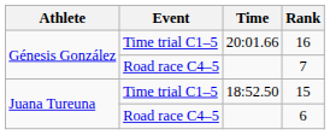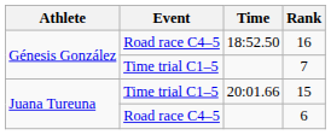16 | Event: Time trial C1–5 -> Road race C4–5
16 | Time: 20:01.66 -> 18:52.50
7 | Event: Road race C4–5 -> Time trial C1–5
15 | Time: 18:52.50 -> 20:01.66
